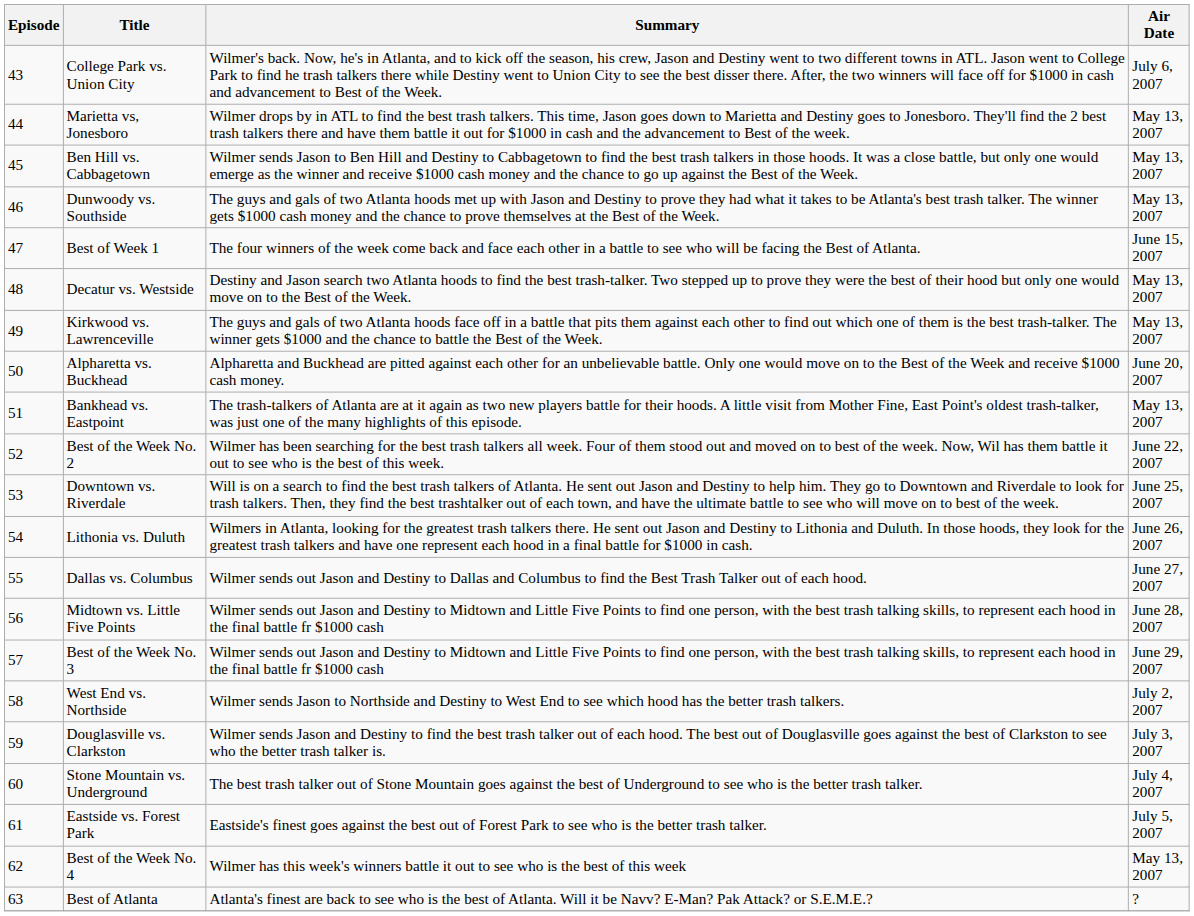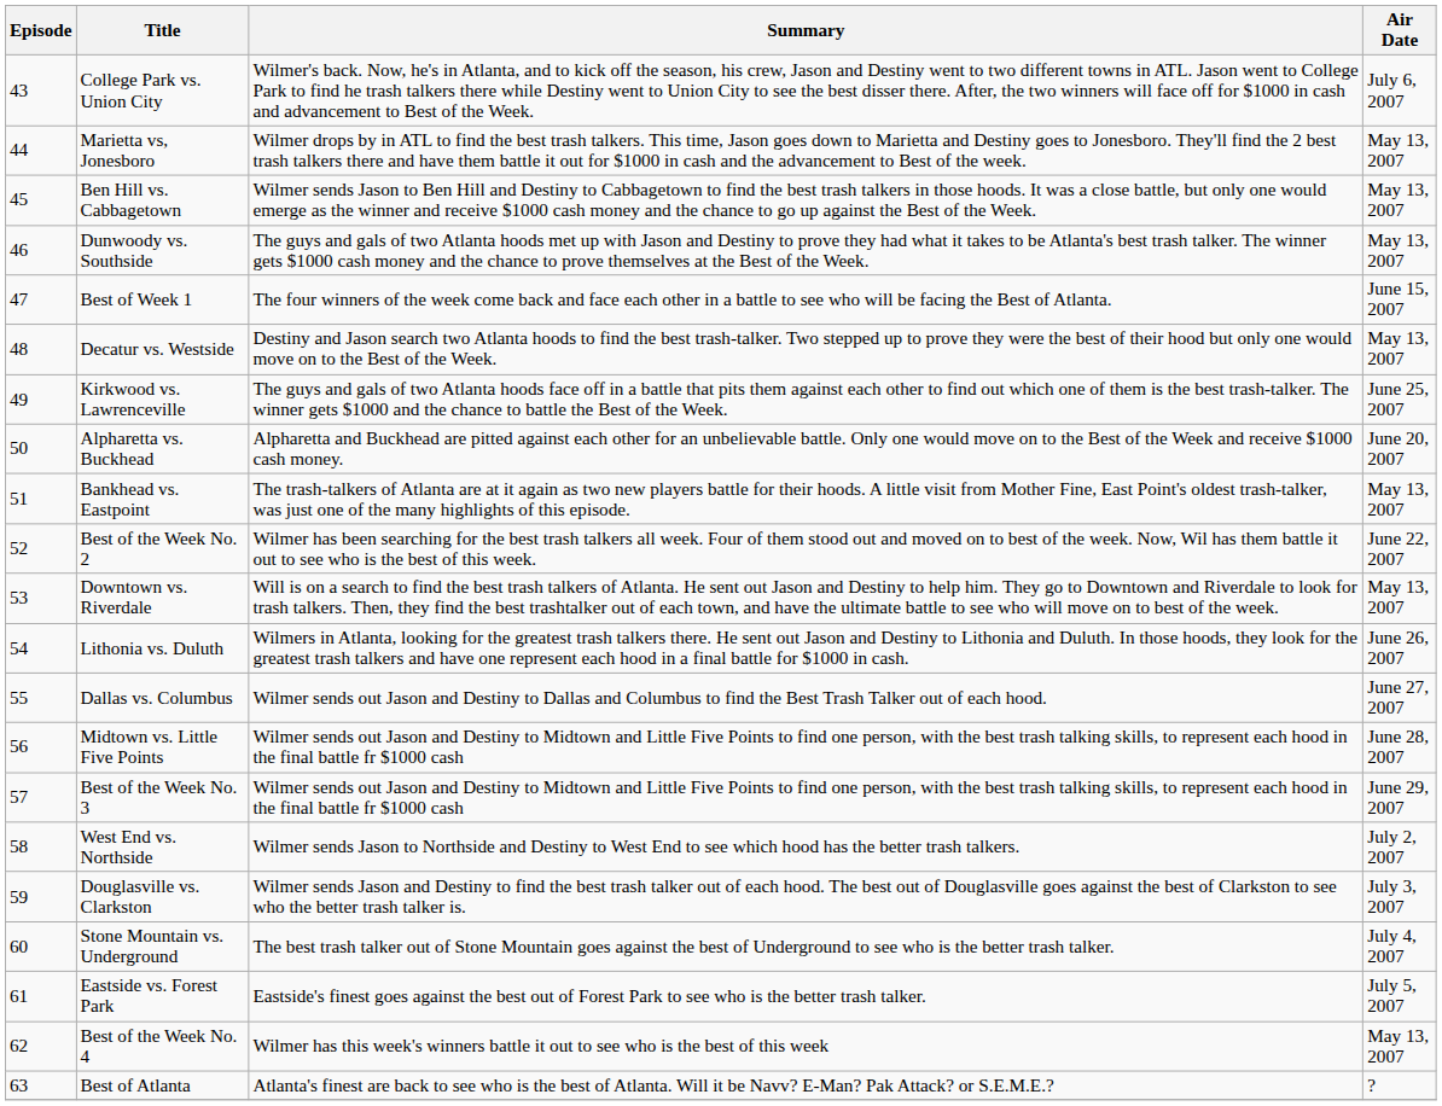Kirkwood vs. Lawrenceville | Air Date: May 13, 2007 -> June 25, 2007
Downtown vs. Riverdale | Air Date: June 25, 2007 -> May 13, 2007
